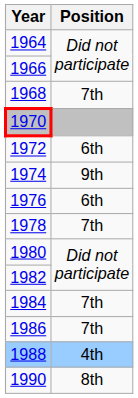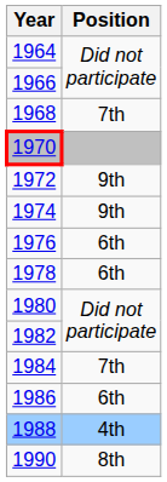1972 | Position: 6th -> 9th
1978 | Position: 7th -> 6th
1986 | Position: 7th -> 6th
